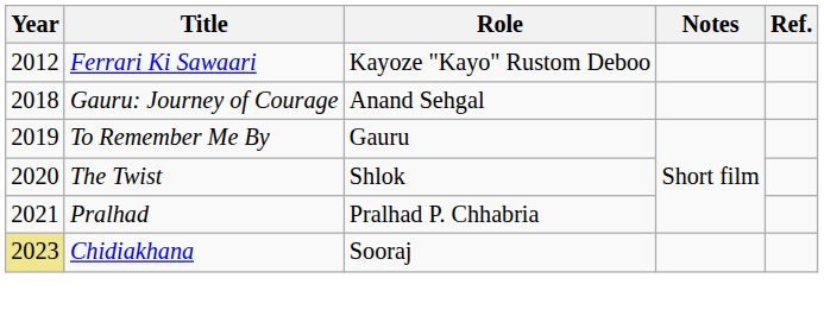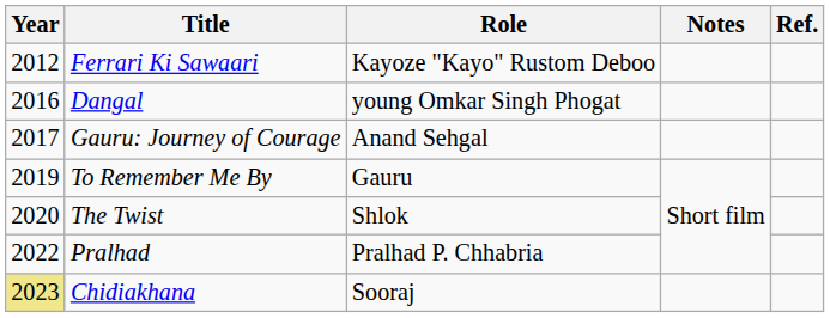+ row: 2016 | Dangal | young Omkar Singh Phogat
Gauru: Journey of Courage | Year: 2018 -> 2017
Pralhad | Year: 2021 -> 2022
